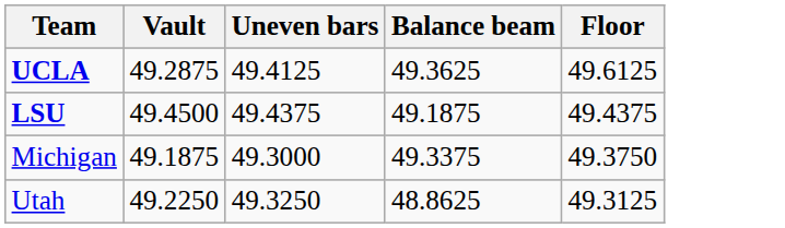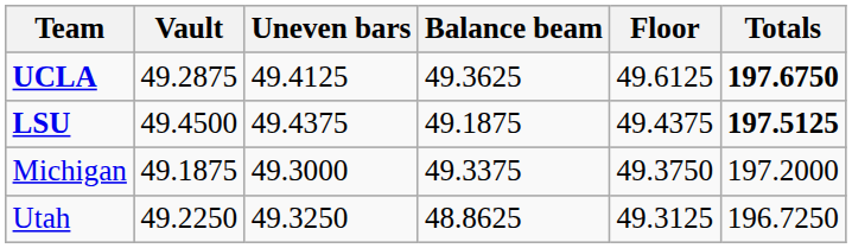+ column: Totals | 197.6750 | 197.5125 | 197.2000 | 196.7250
